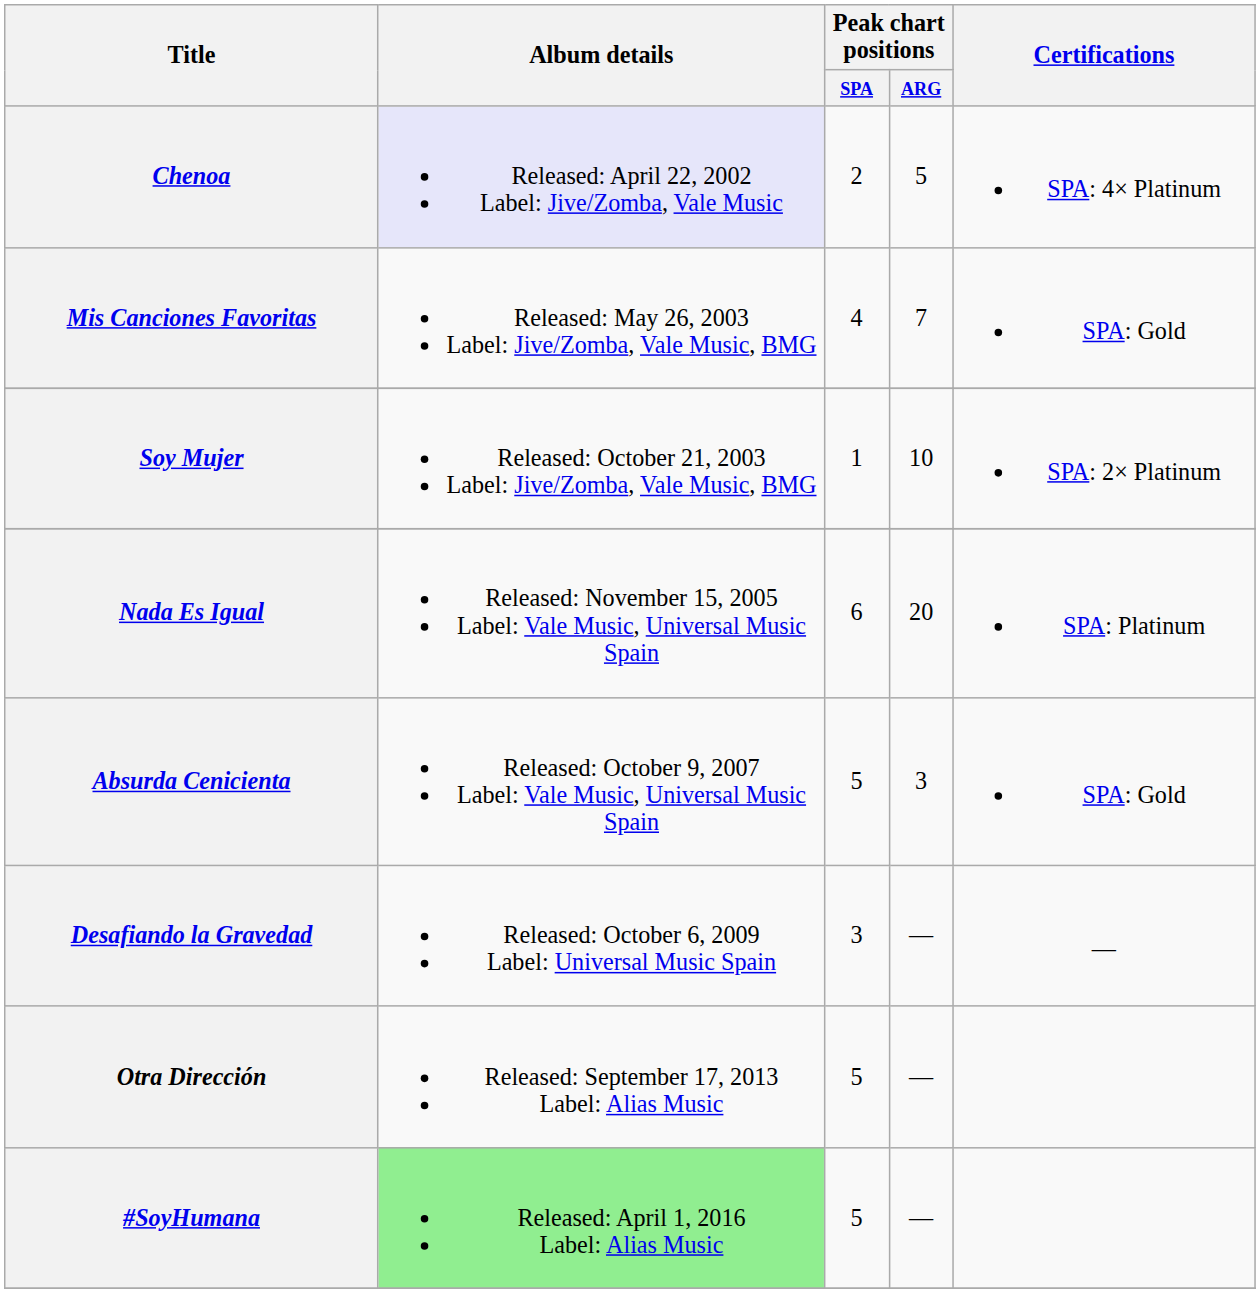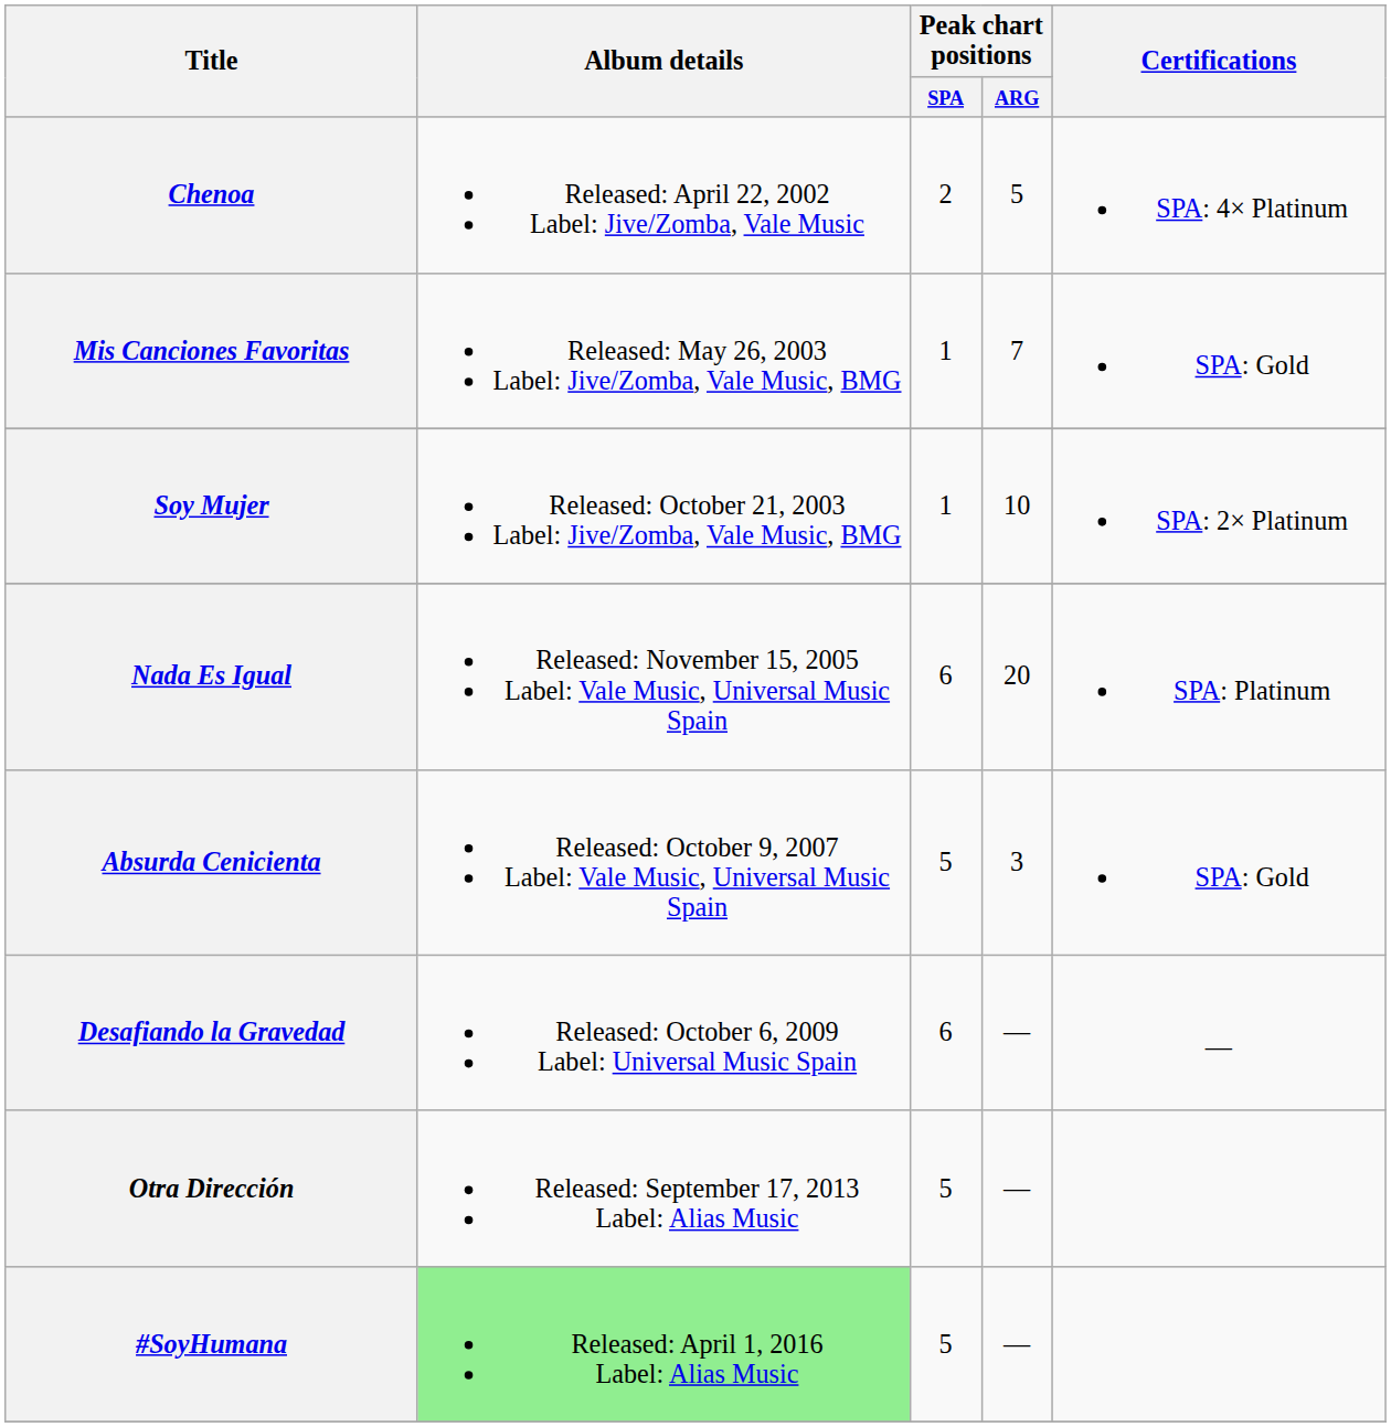Chenoa | Album details: lavender background -> no background
Mis Canciones Favoritas | Peak chart positions / SPA: 4 -> 1
Desafiando la Gravedad | Peak chart positions / SPA: 3 -> 6
